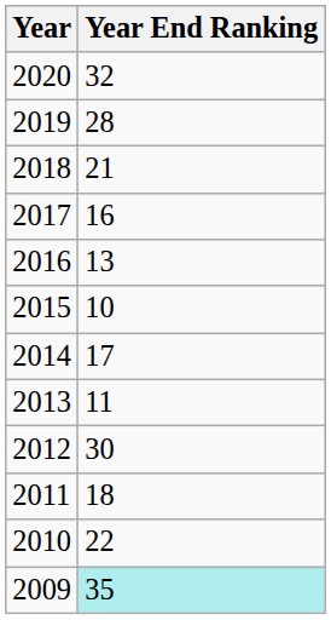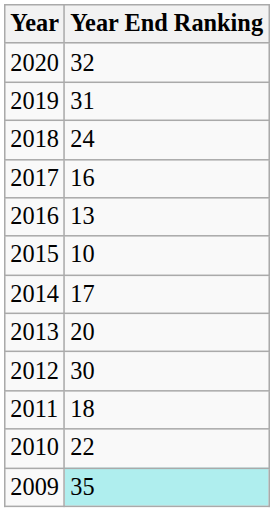2019 | Year End Ranking: 28 -> 31
2018 | Year End Ranking: 21 -> 24
2013 | Year End Ranking: 11 -> 20
